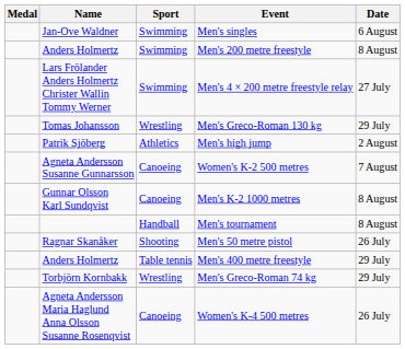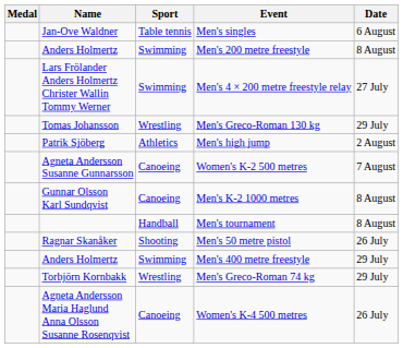Men's singles | Sport: Swimming -> Table tennis
Men's 400 metre freestyle | Sport: Table tennis -> Swimming
